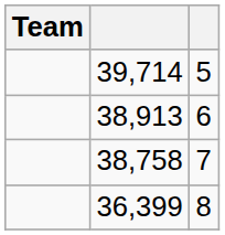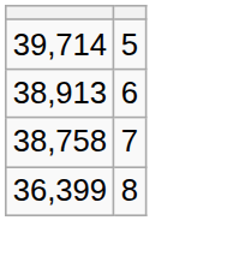- column: Team
